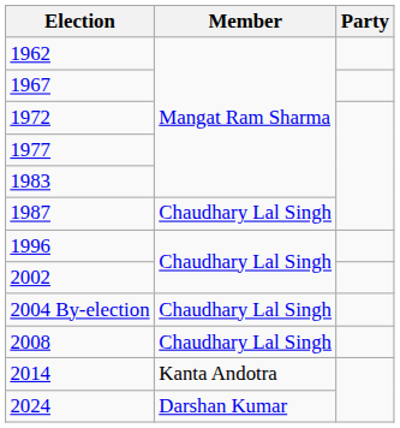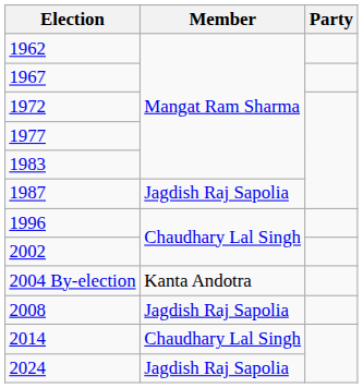1987 | Member: Chaudhary Lal Singh -> Jagdish Raj Sapolia
2004 By-election | Member: Chaudhary Lal Singh -> Kanta Andotra
2008 | Member: Chaudhary Lal Singh -> Jagdish Raj Sapolia
2014 | Member: Kanta Andotra -> Chaudhary Lal Singh
2024 | Member: Darshan Kumar -> Jagdish Raj Sapolia
